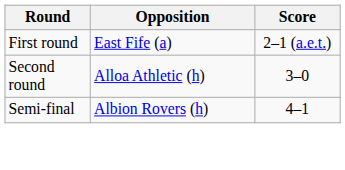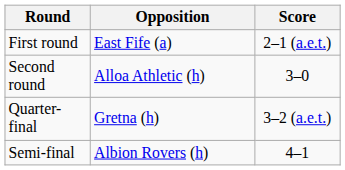+ row: Quarter-final | Gretna (h) | 3–2 (a.e.t.)
